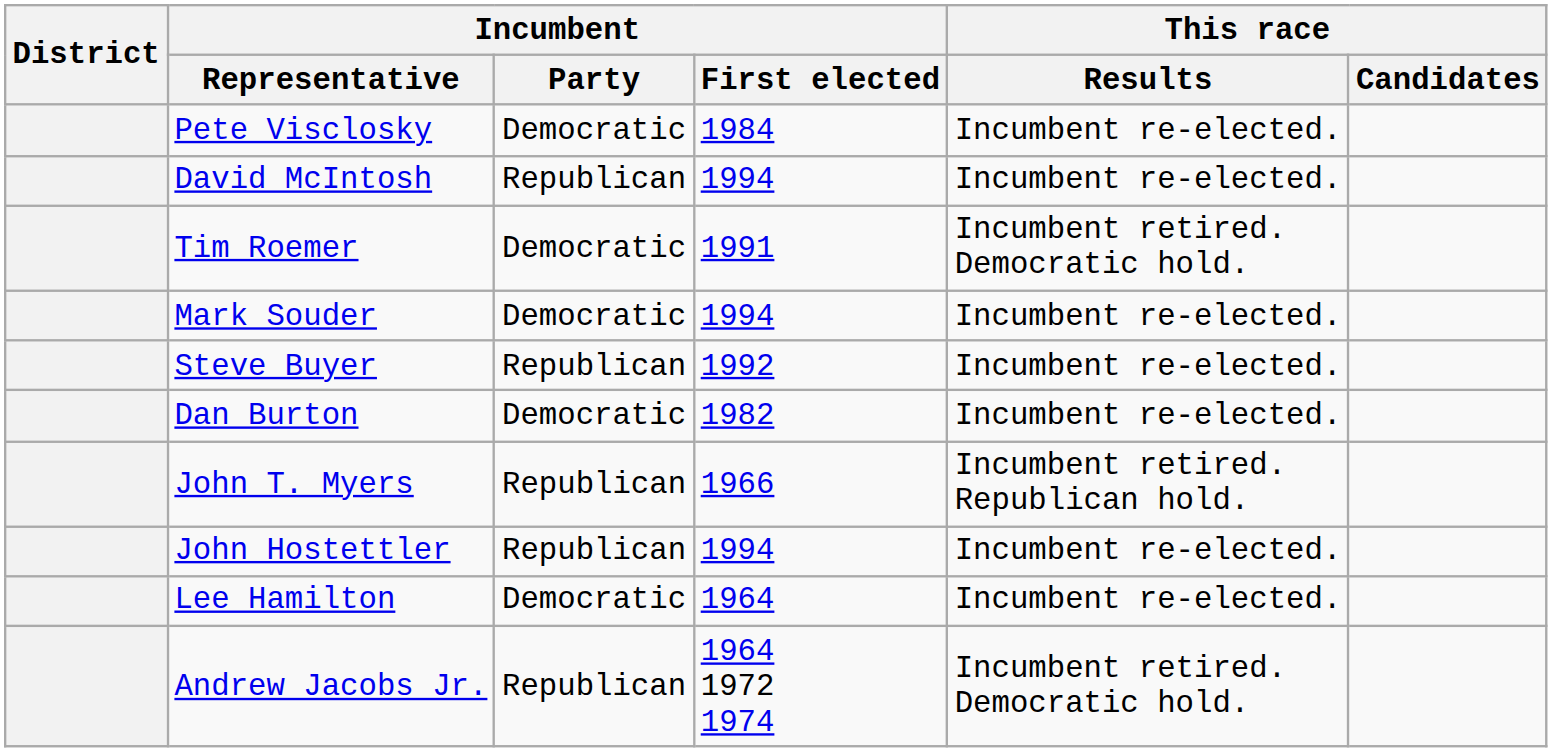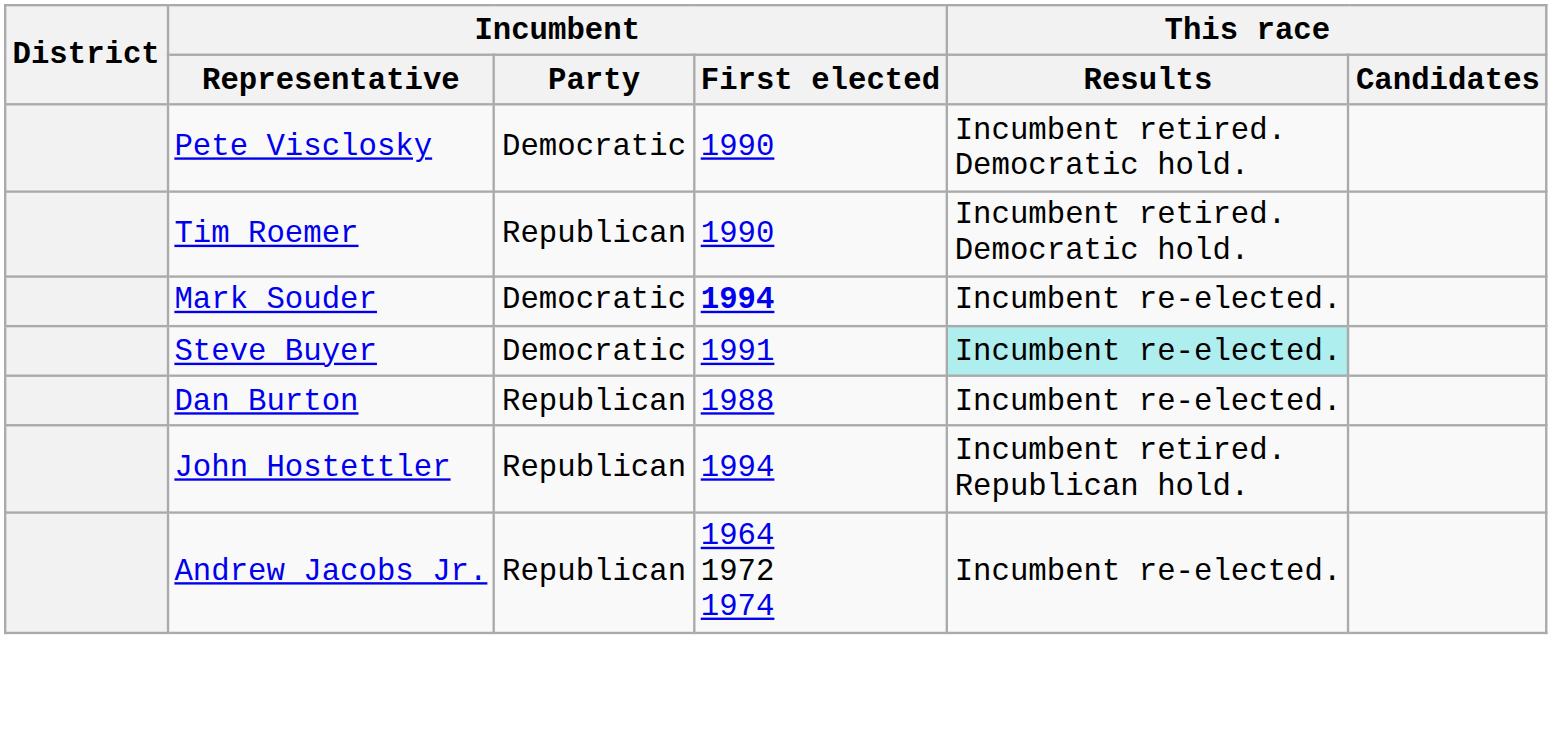Pete Visclosky | Incumbent / First elected: 1984 -> 1990
Pete Visclosky | This race / Results: Incumbent re-elected. -> Incumbent retired. Democratic hold.
- row: David McIntosh | Republican | 1994 | Incumbent re-elected.
Tim Roemer | Incumbent / Party: Democratic -> Republican
Tim Roemer | Incumbent / First elected: 1991 -> 1990
Mark Souder | Incumbent / First elected: normal -> bold
Steve Buyer | Incumbent / Party: Republican -> Democratic
Steve Buyer | Incumbent / First elected: 1992 -> 1991
Steve Buyer | This race / Results: no background -> paleturquoise background
Dan Burton | Incumbent / Party: Democratic -> Republican
Dan Burton | Incumbent / First elected: 1982 -> 1988
- row: John T. Myers | Republican | 1966 | Incumbent retired. Republican hold.
John Hostettler | This race / Results: Incumbent re-elected. -> Incumbent retired. Republican hold.
- row: Lee Hamilton | Democratic | 1964 | Incumbent re-elected.
Andrew Jacobs Jr. | This race / Results: Incumbent retired. Democratic hold. -> Incumbent re-elected.
